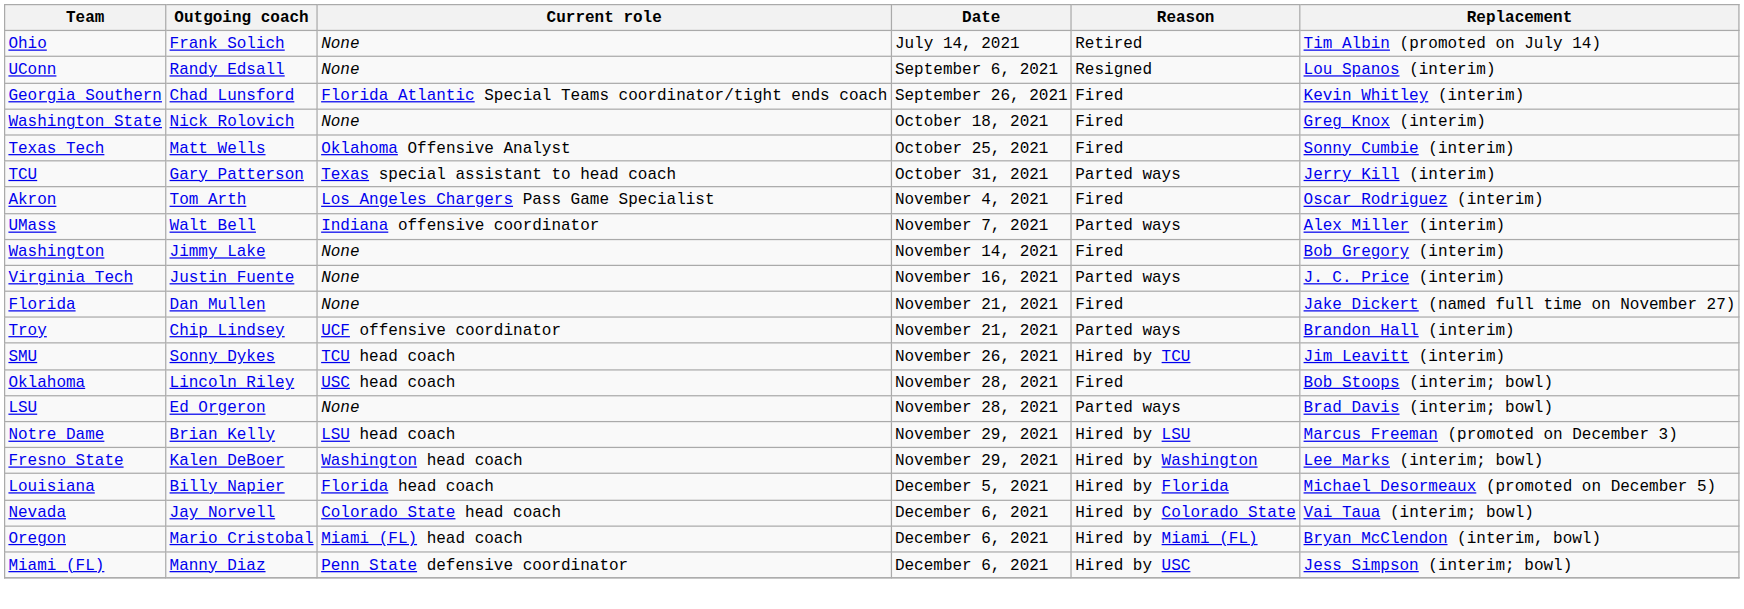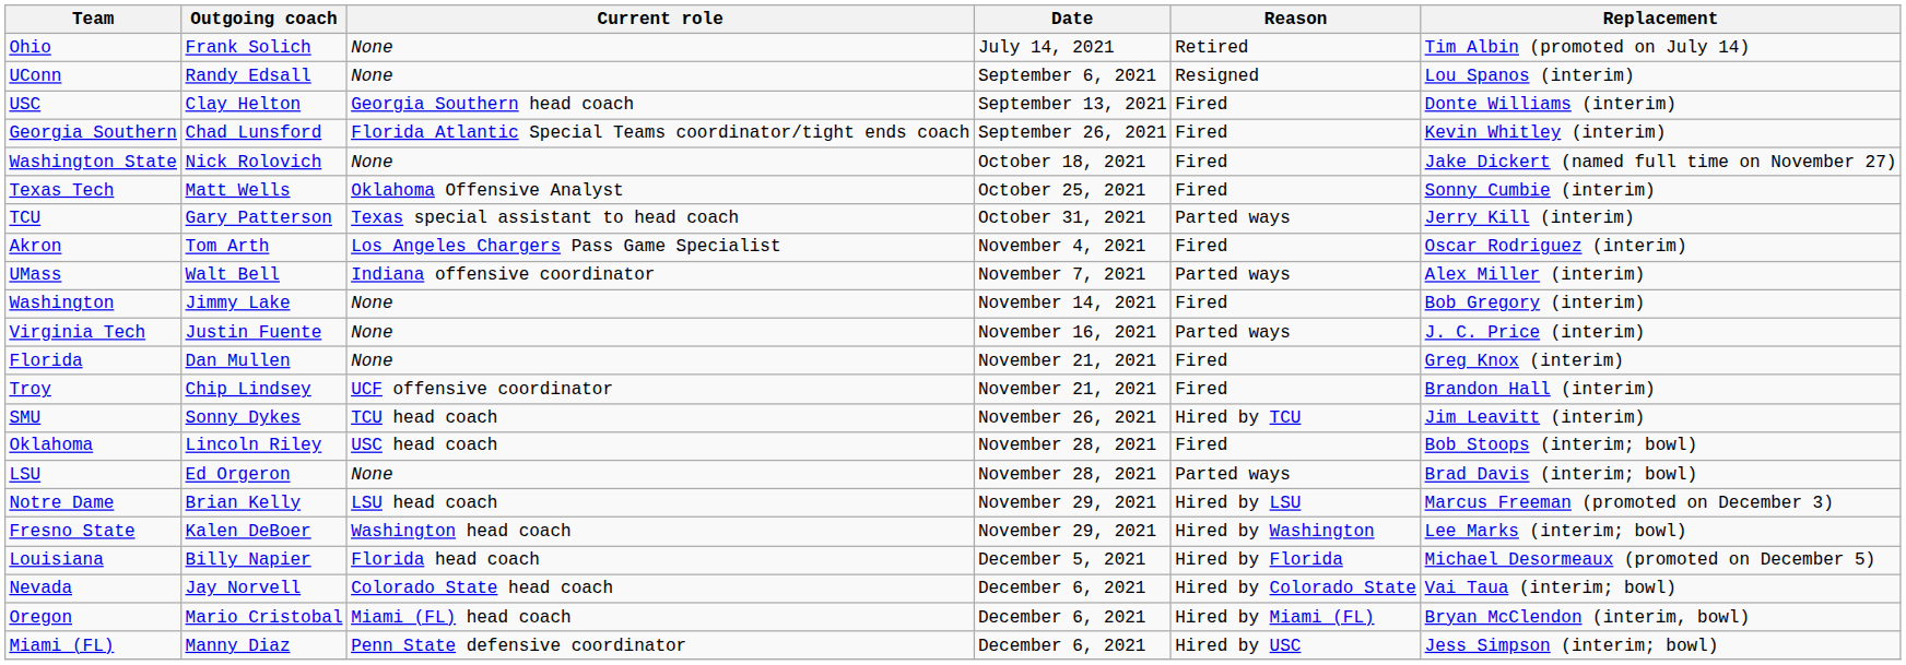+ row: USC | Clay Helton | Georgia Southern head coach | September 13, 2021 | Fired | Donte Williams (interim)
Washington State | Replacement: Greg Knox (interim) -> Jake Dickert (named full time on November 27)
Florida | Replacement: Jake Dickert (named full time on November 27) -> Greg Knox (interim)
Troy | Reason: Parted ways -> Fired
